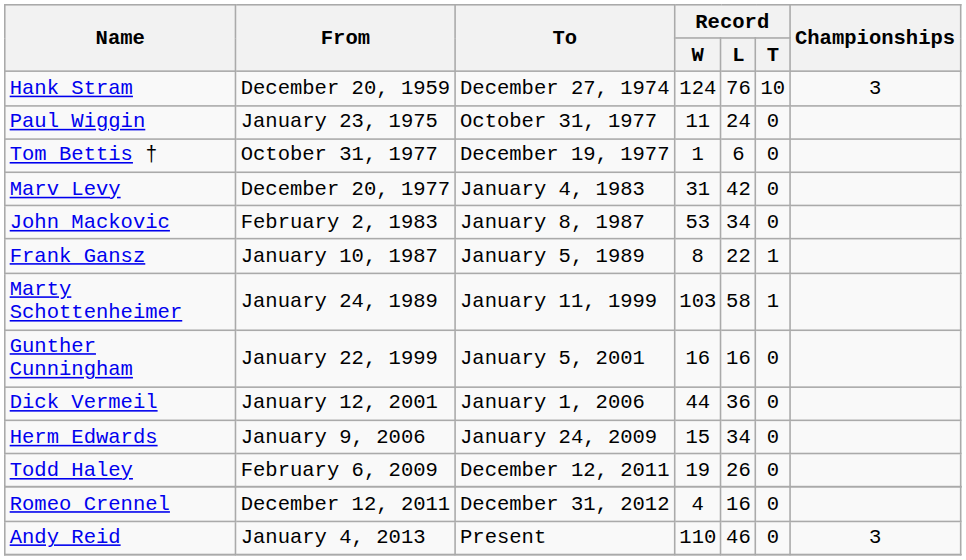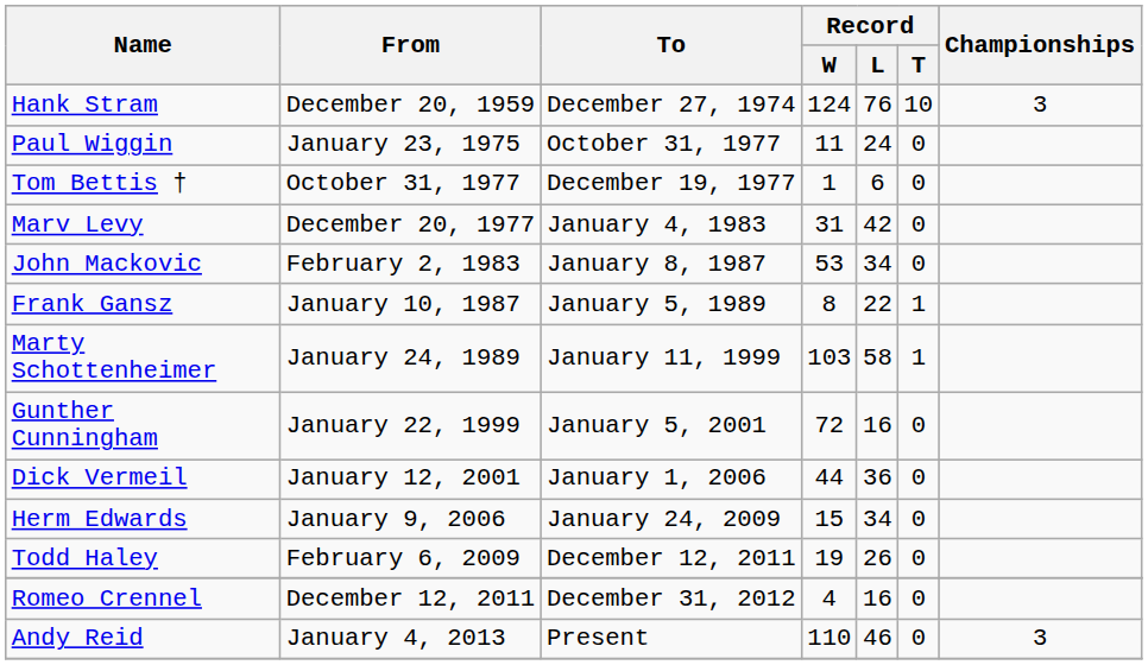Gunther Cunningham | Record / W: 16 -> 72
